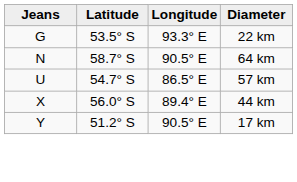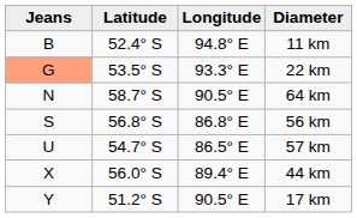+ row: B | 52.4° S | 94.8° E | 11 km
22 km | Jeans: no background -> lightsalmon background
+ row: S | 56.8° S | 86.8° E | 56 km
